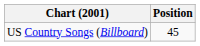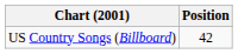US Country Songs (Billboard) | Position: 45 -> 42
